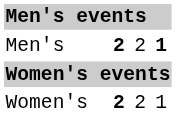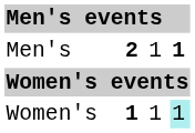Men's | column 3: 2 -> 1
Women's | column 2: 2 -> 1
Women's | column 3: 2 -> 1
Women's | column 4: no background -> paleturquoise background
